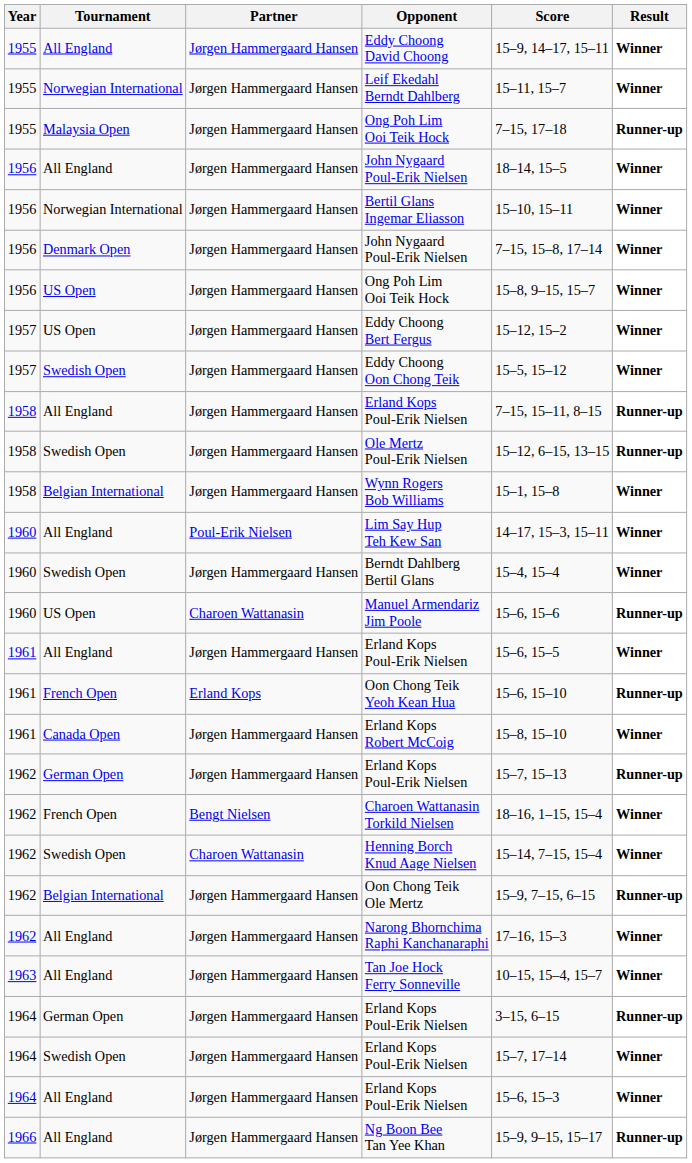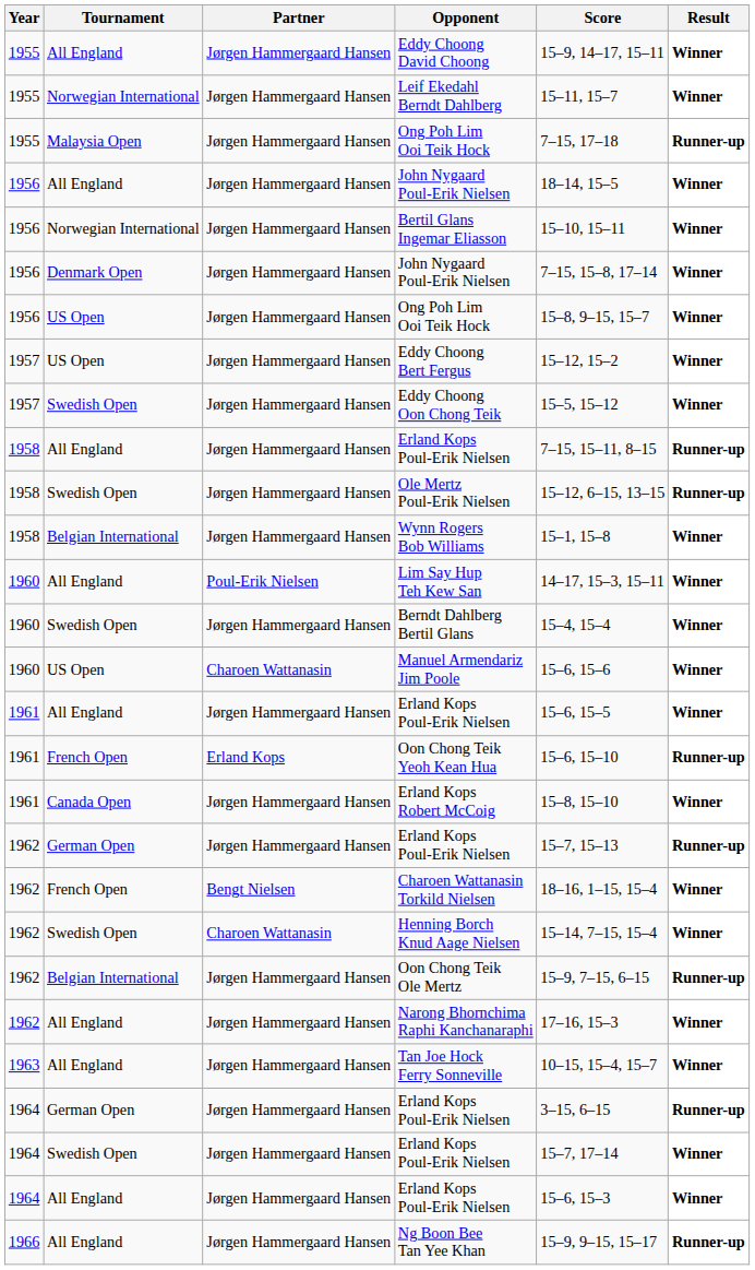Manuel Armendariz Jim Poole | Result: Runner-up -> Winner
